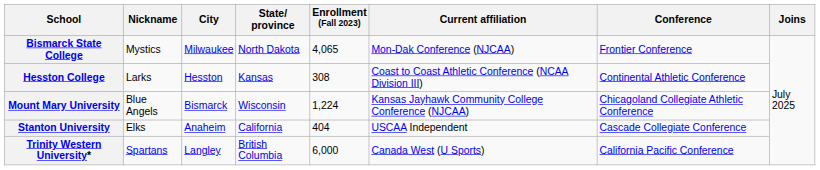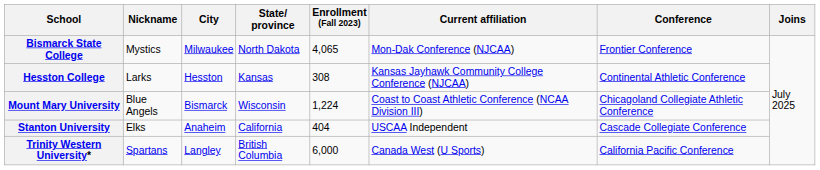Hesston College | Current affiliation: Coast to Coast Athletic Conference (NCAA Division III) -> Kansas Jayhawk Community College Conference (NJCAA)
Mount Mary University | Current affiliation: Kansas Jayhawk Community College Conference (NJCAA) -> Coast to Coast Athletic Conference (NCAA Division III)
